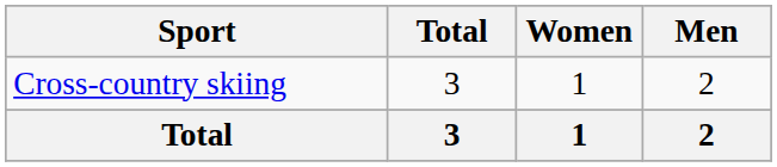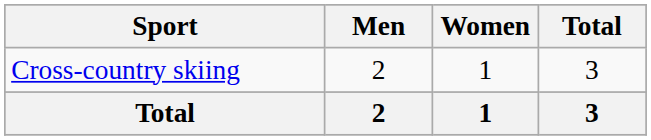columns swapped: Men <-> Total
